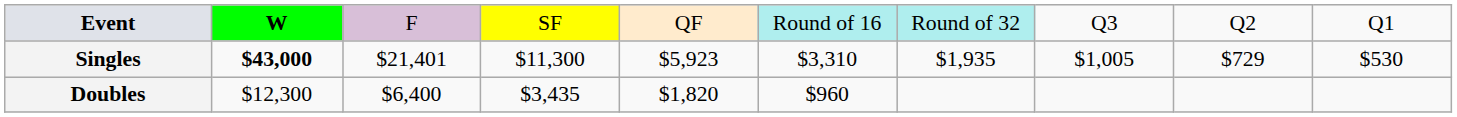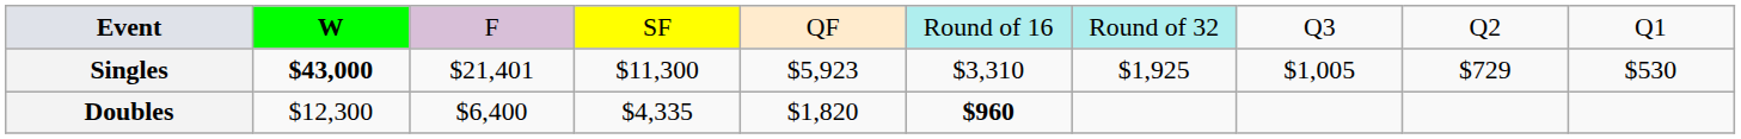Singles | column 7: $1,935 -> $1,925
Doubles | column 4: $3,435 -> $4,335
Doubles | column 6: normal -> bold
